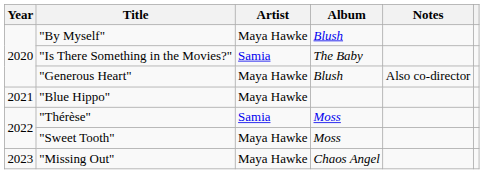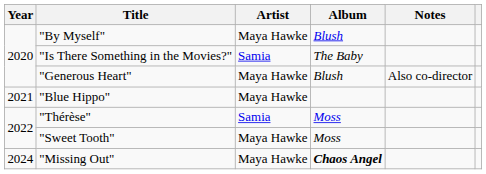"Missing Out" | Year: 2023 -> 2024
"Missing Out" | Album: normal -> bold
